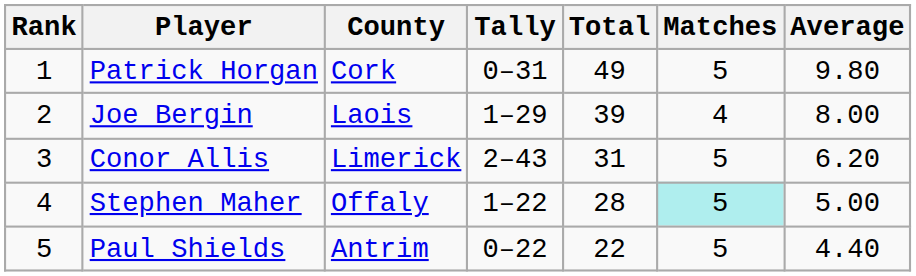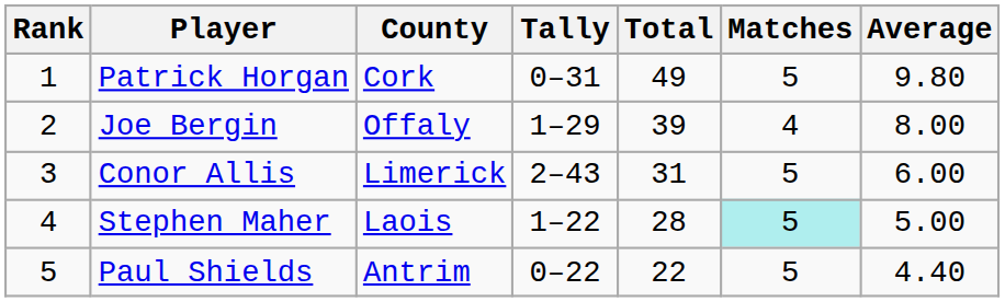Joe Bergin | County: Laois -> Offaly
Conor Allis | Average: 6.20 -> 6.00
Stephen Maher | County: Offaly -> Laois
